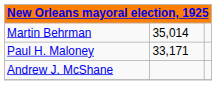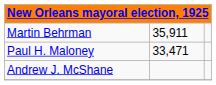Martin Behrman | column 2: 35,014 -> 35,911
Paul H. Maloney | column 2: 33,171 -> 33,471
